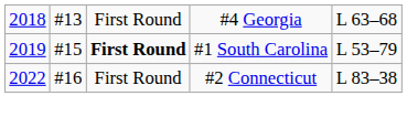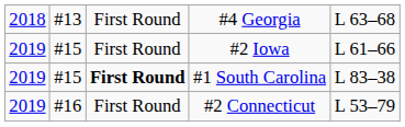+ row: 2019 | #15 | First Round | #2 Iowa | L 61–66
#1 South Carolina | column 5: L 53–79 -> L 83–38
#2 Connecticut | column 1: 2022 -> 2019
#2 Connecticut | column 5: L 83–38 -> L 53–79
